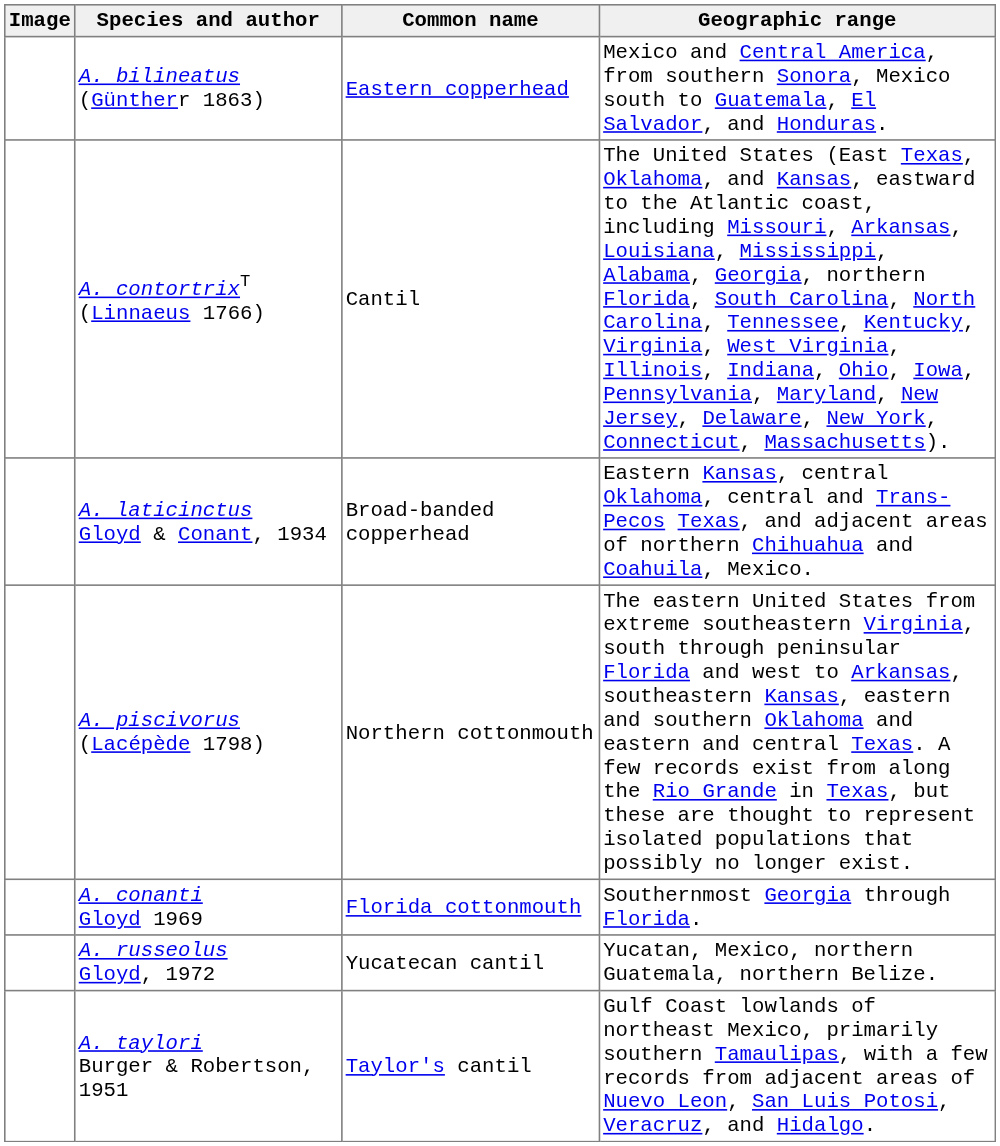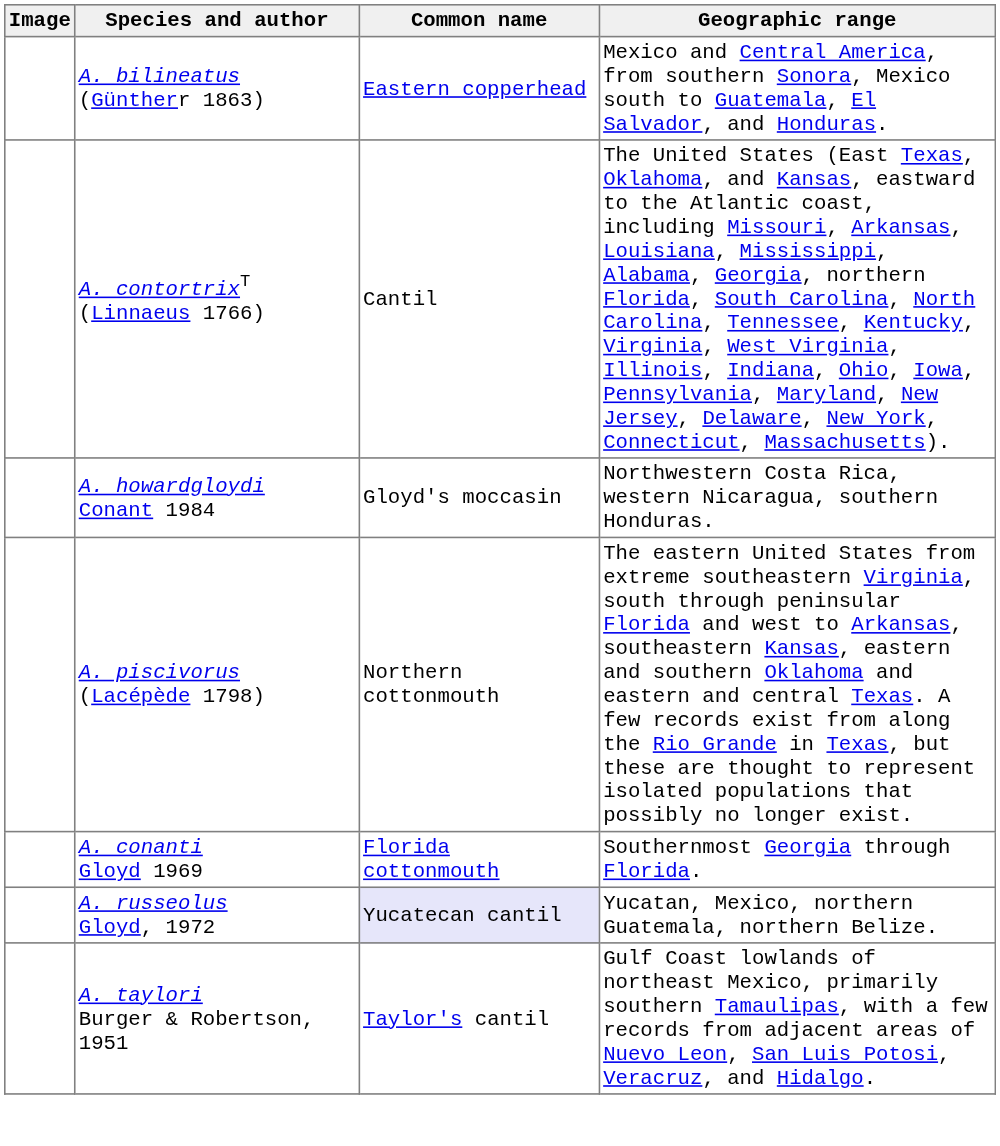- row: A. laticinctus Gloyd & Conant, 1934 | Broad-banded copperhead | Eastern Kansas, central Oklahoma, central and Trans-Pecos Texas, and adjacent areas of northern Chihuahua and Coahuila, Mexico.
+ row: A. howardgloydi Conant 1984 | Gloyd's moccasin | Northwestern Costa Rica, western Nicaragua, southern Honduras.
A. russeolus Gloyd, 1972 | Common name: no background -> lavender background
